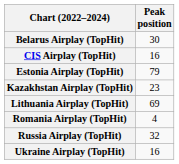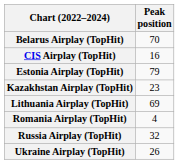Belarus Airplay (TopHit) | Peak position: 30 -> 70
Ukraine Airplay (TopHit) | Peak position: 16 -> 26
